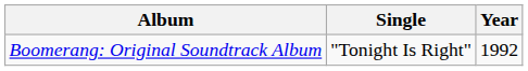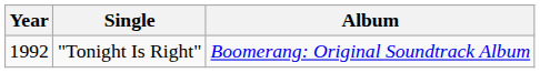columns swapped: Year <-> Album
